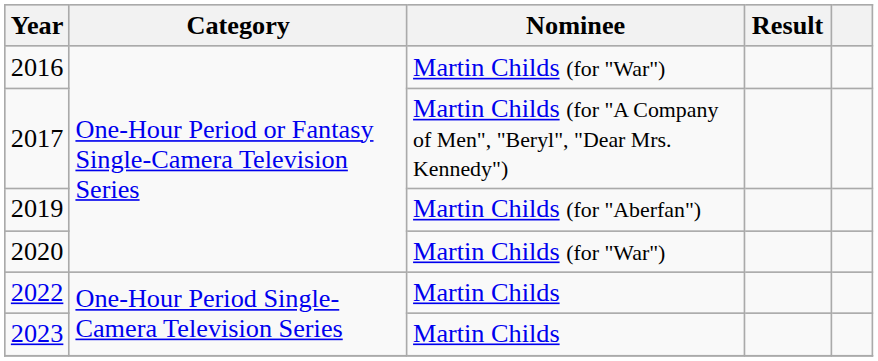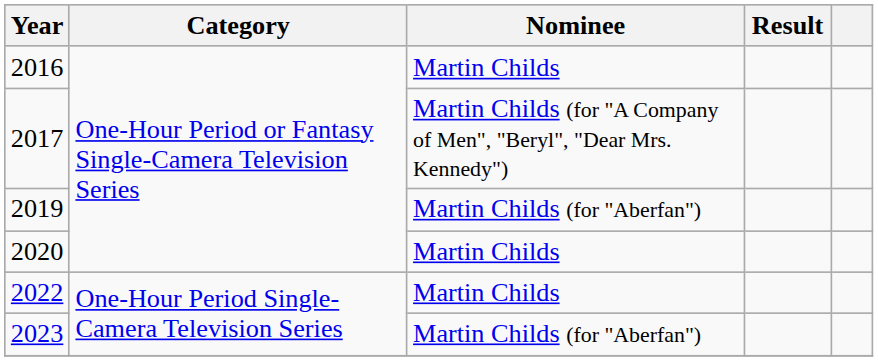2016 | Nominee: Martin Childs (for "War") -> Martin Childs
2020 | Nominee: Martin Childs (for "War") -> Martin Childs
2023 | Nominee: Martin Childs -> Martin Childs (for "Aberfan")
